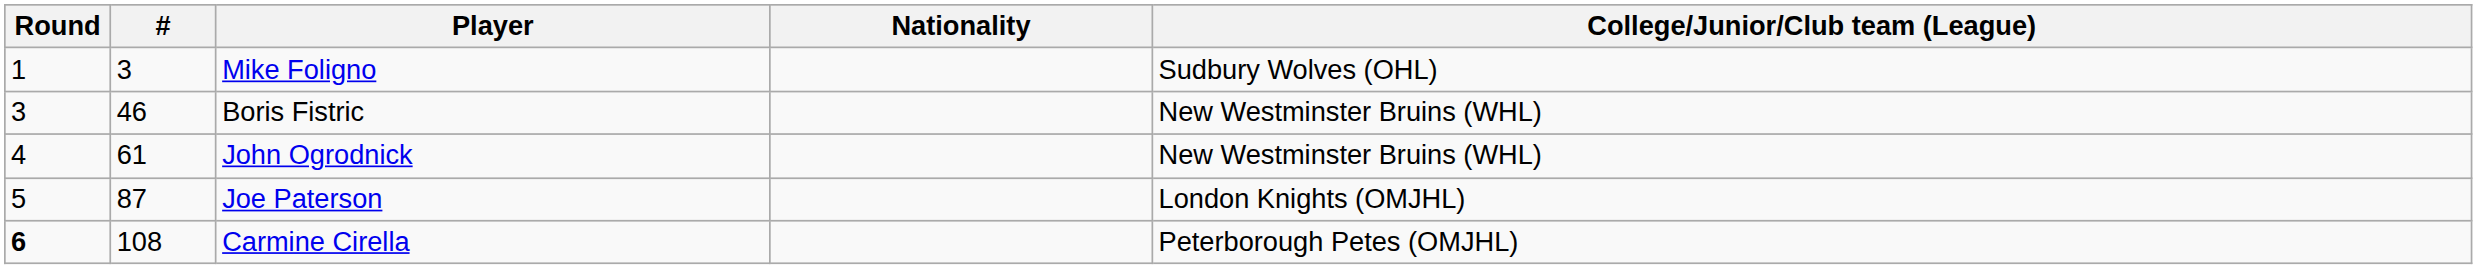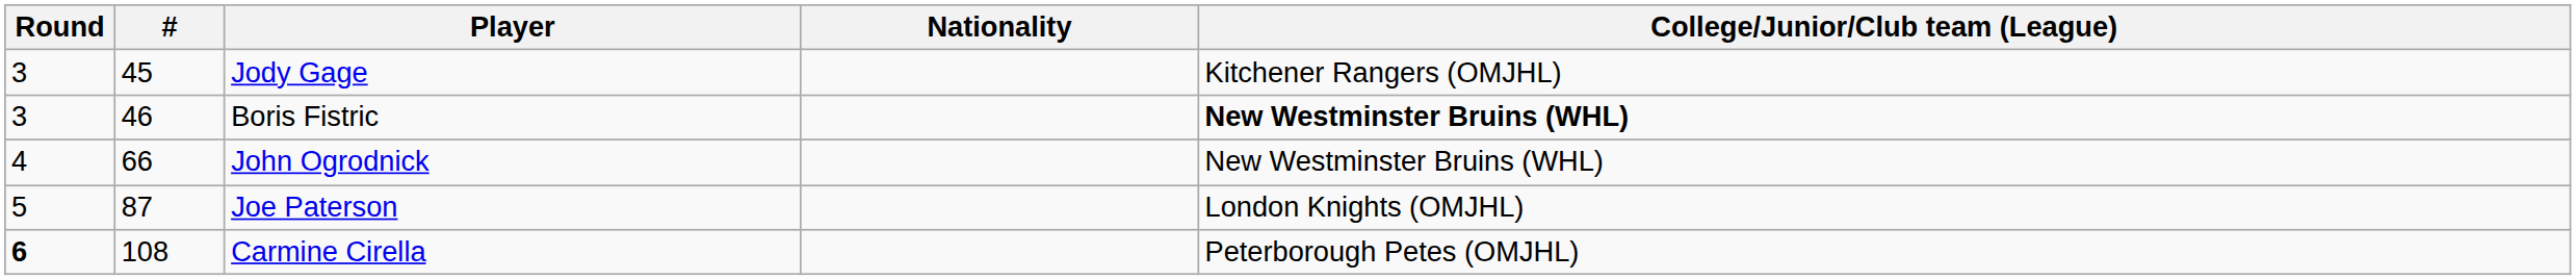- row: 1 | 3 | Mike Foligno | Sudbury Wolves (OHL)
+ row: 3 | 45 | Jody Gage | Kitchener Rangers (OMJHL)
Boris Fistric | College/Junior/Club team (League): normal -> bold
John Ogrodnick | #: 61 -> 66
